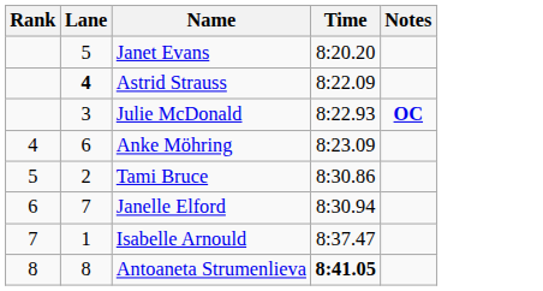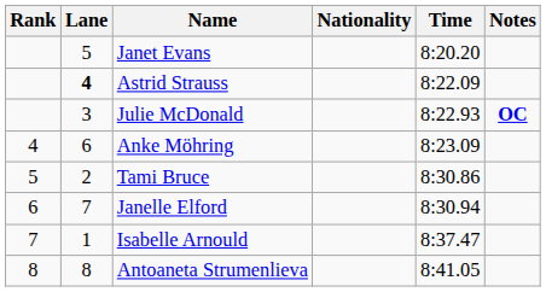+ column: Nationality
Antoaneta Strumenlieva | Time: bold -> normal
